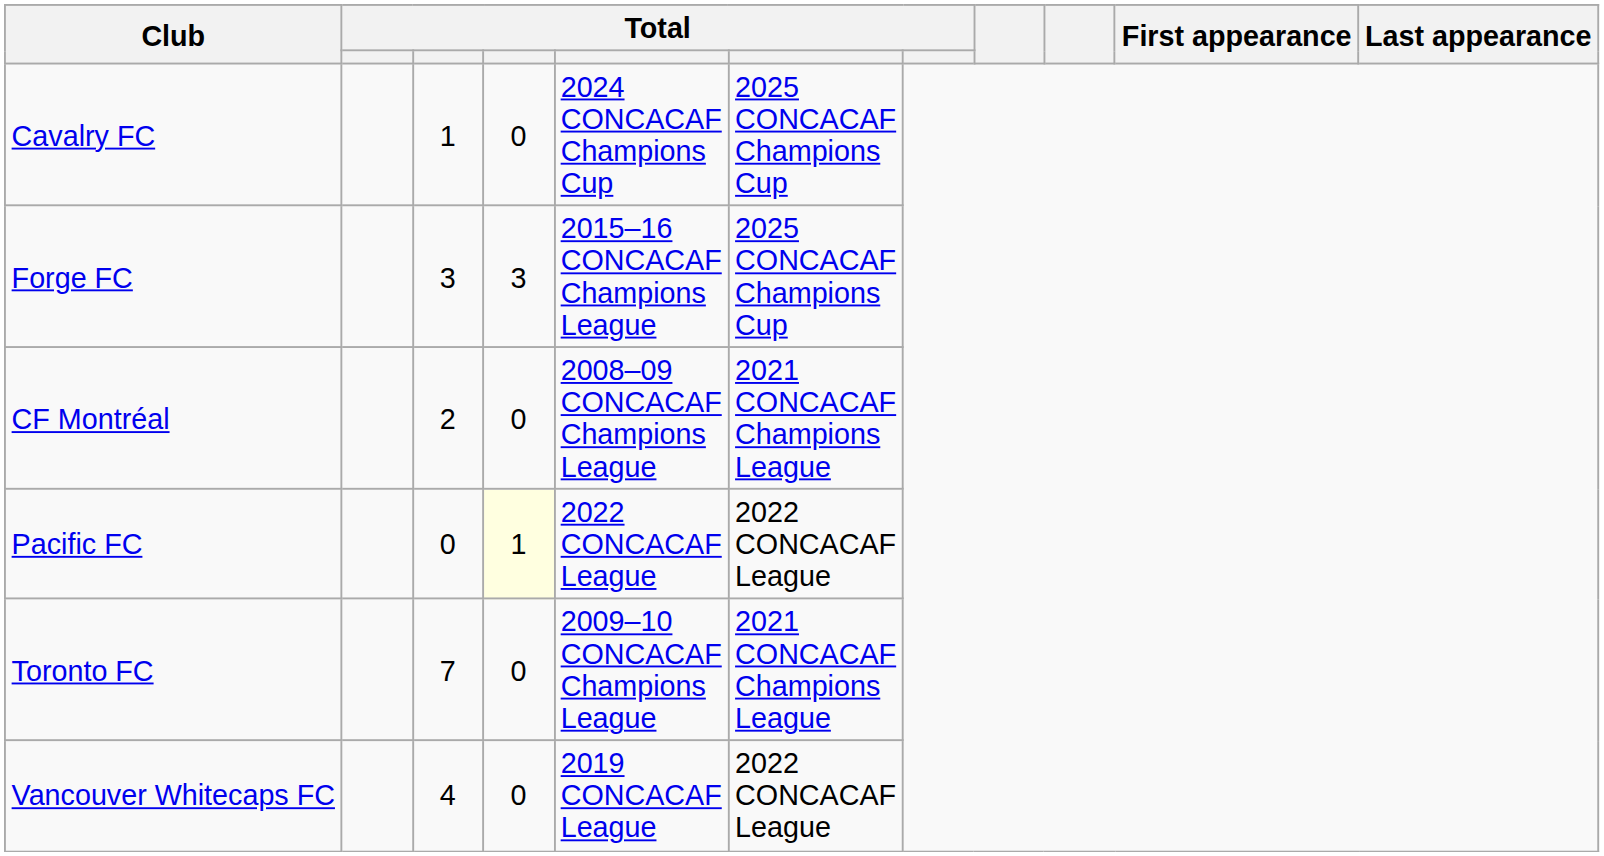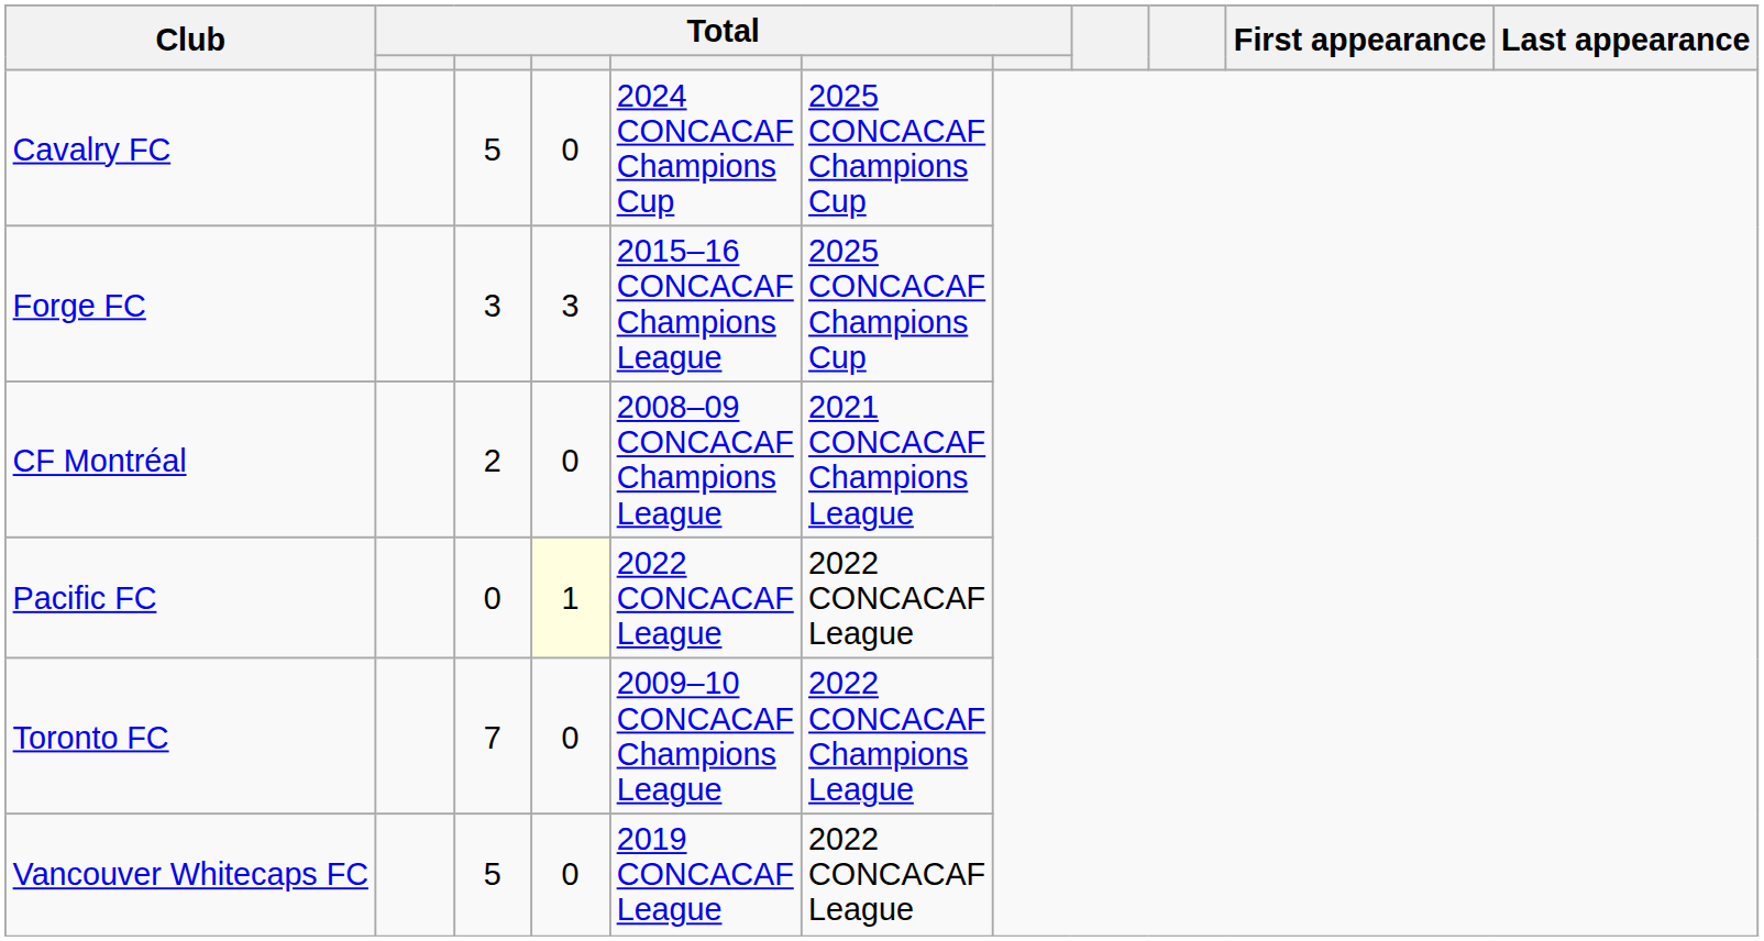Cavalry FC | column 3: 1 -> 5
Toronto FC | column 6: 2021 CONCACAF Champions League -> 2022 CONCACAF Champions League
Vancouver Whitecaps FC | column 3: 4 -> 5
